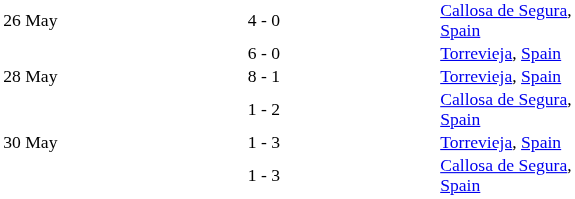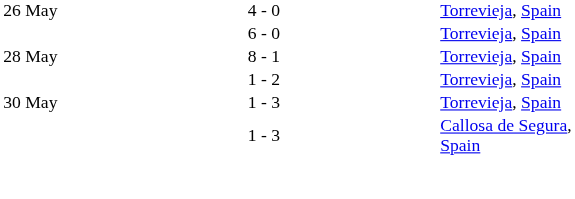4 - 0 | column 5: Callosa de Segura, Spain -> Torrevieja, Spain
1 - 2 | column 5: Callosa de Segura, Spain -> Torrevieja, Spain
